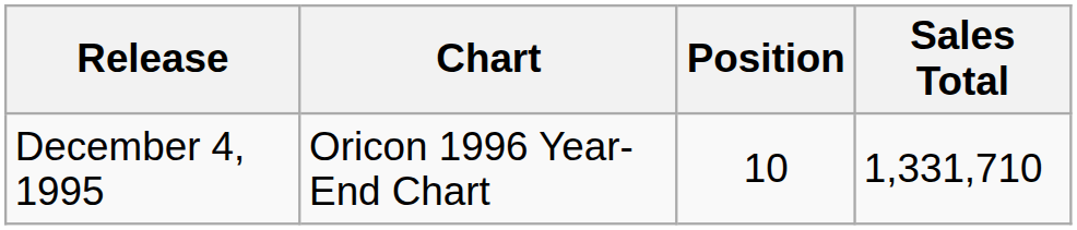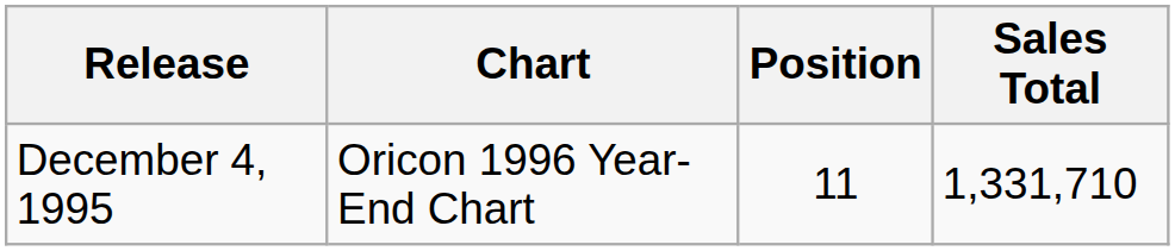December 4, 1995 | Position: 10 -> 11
